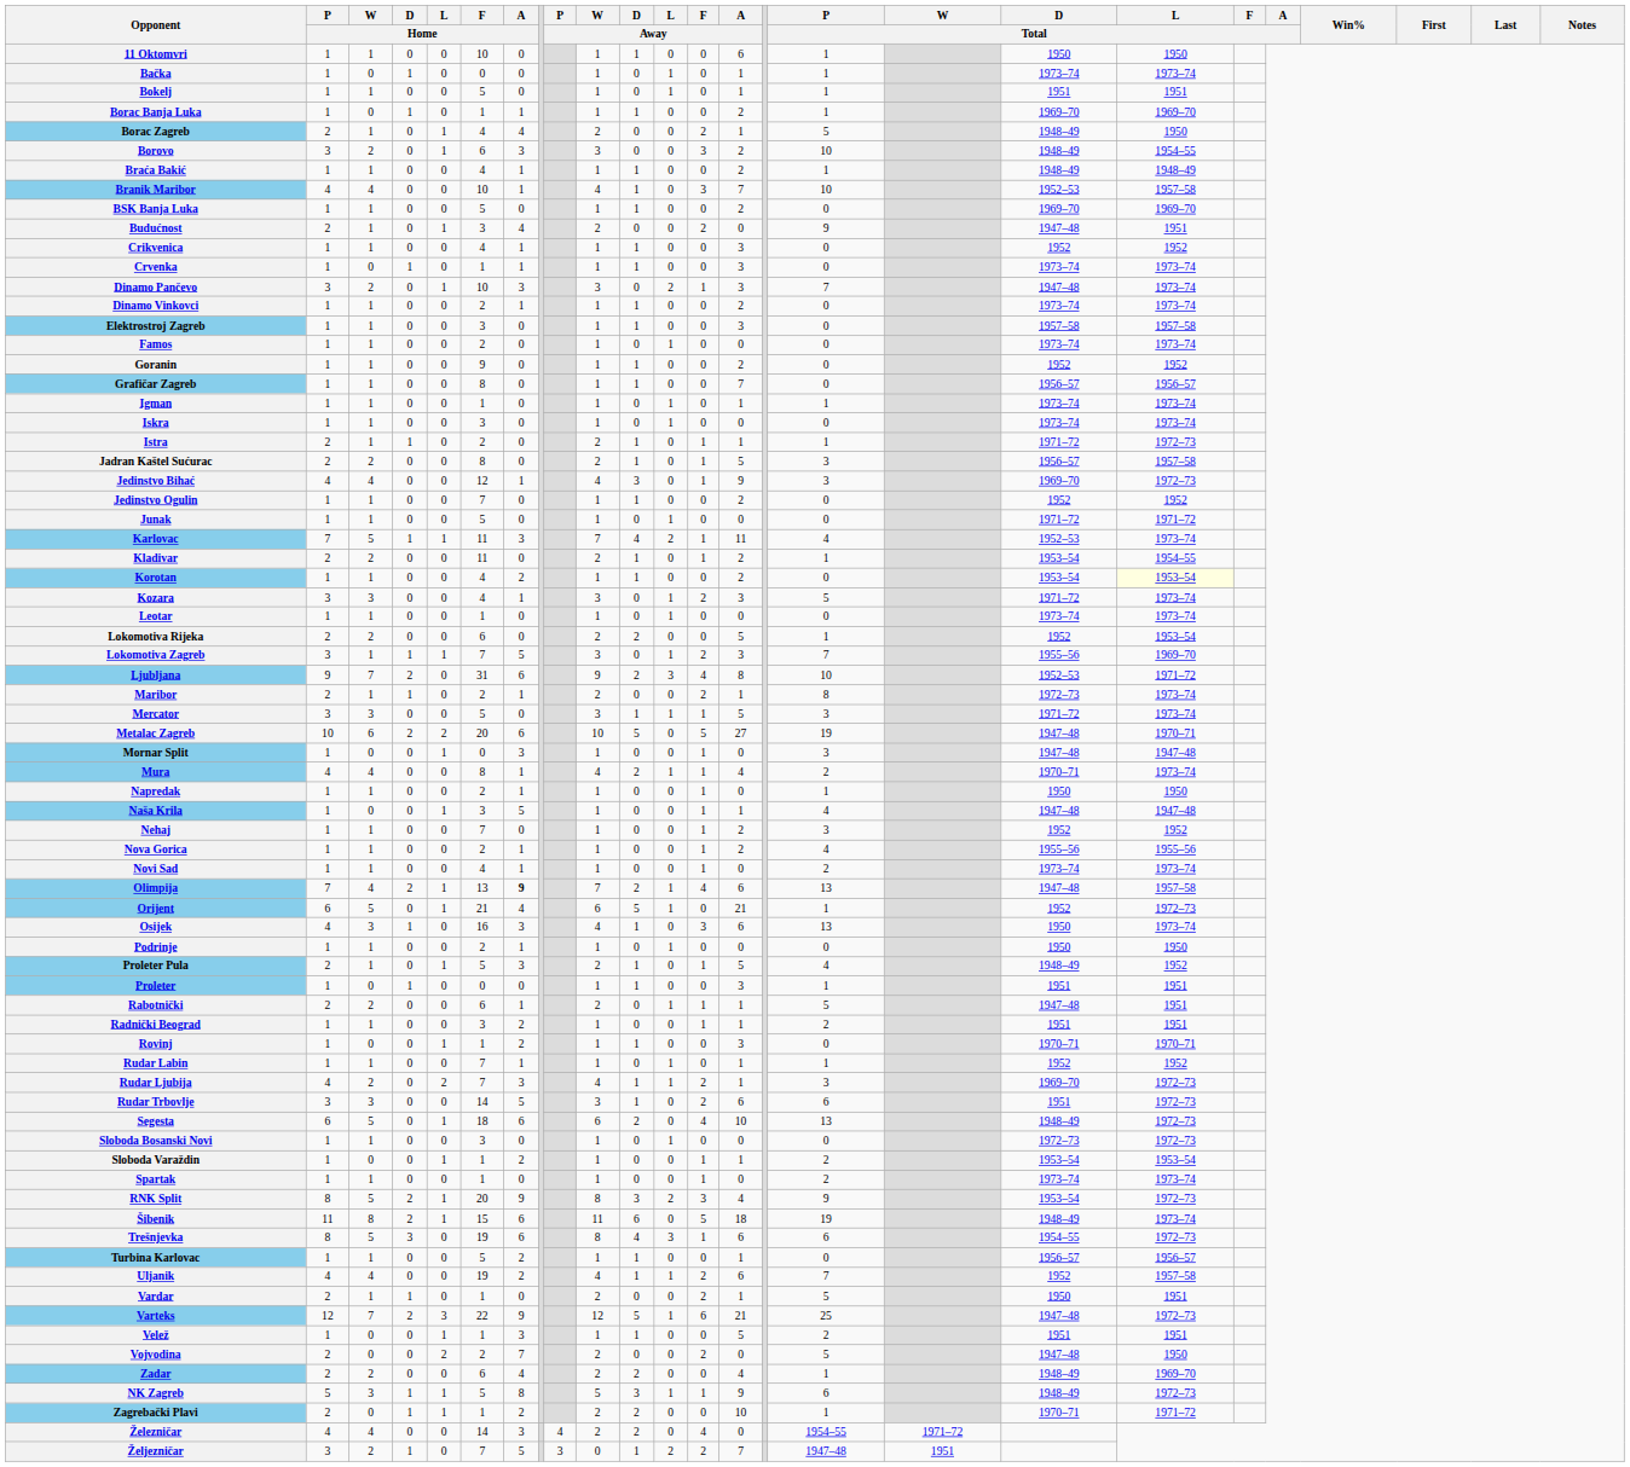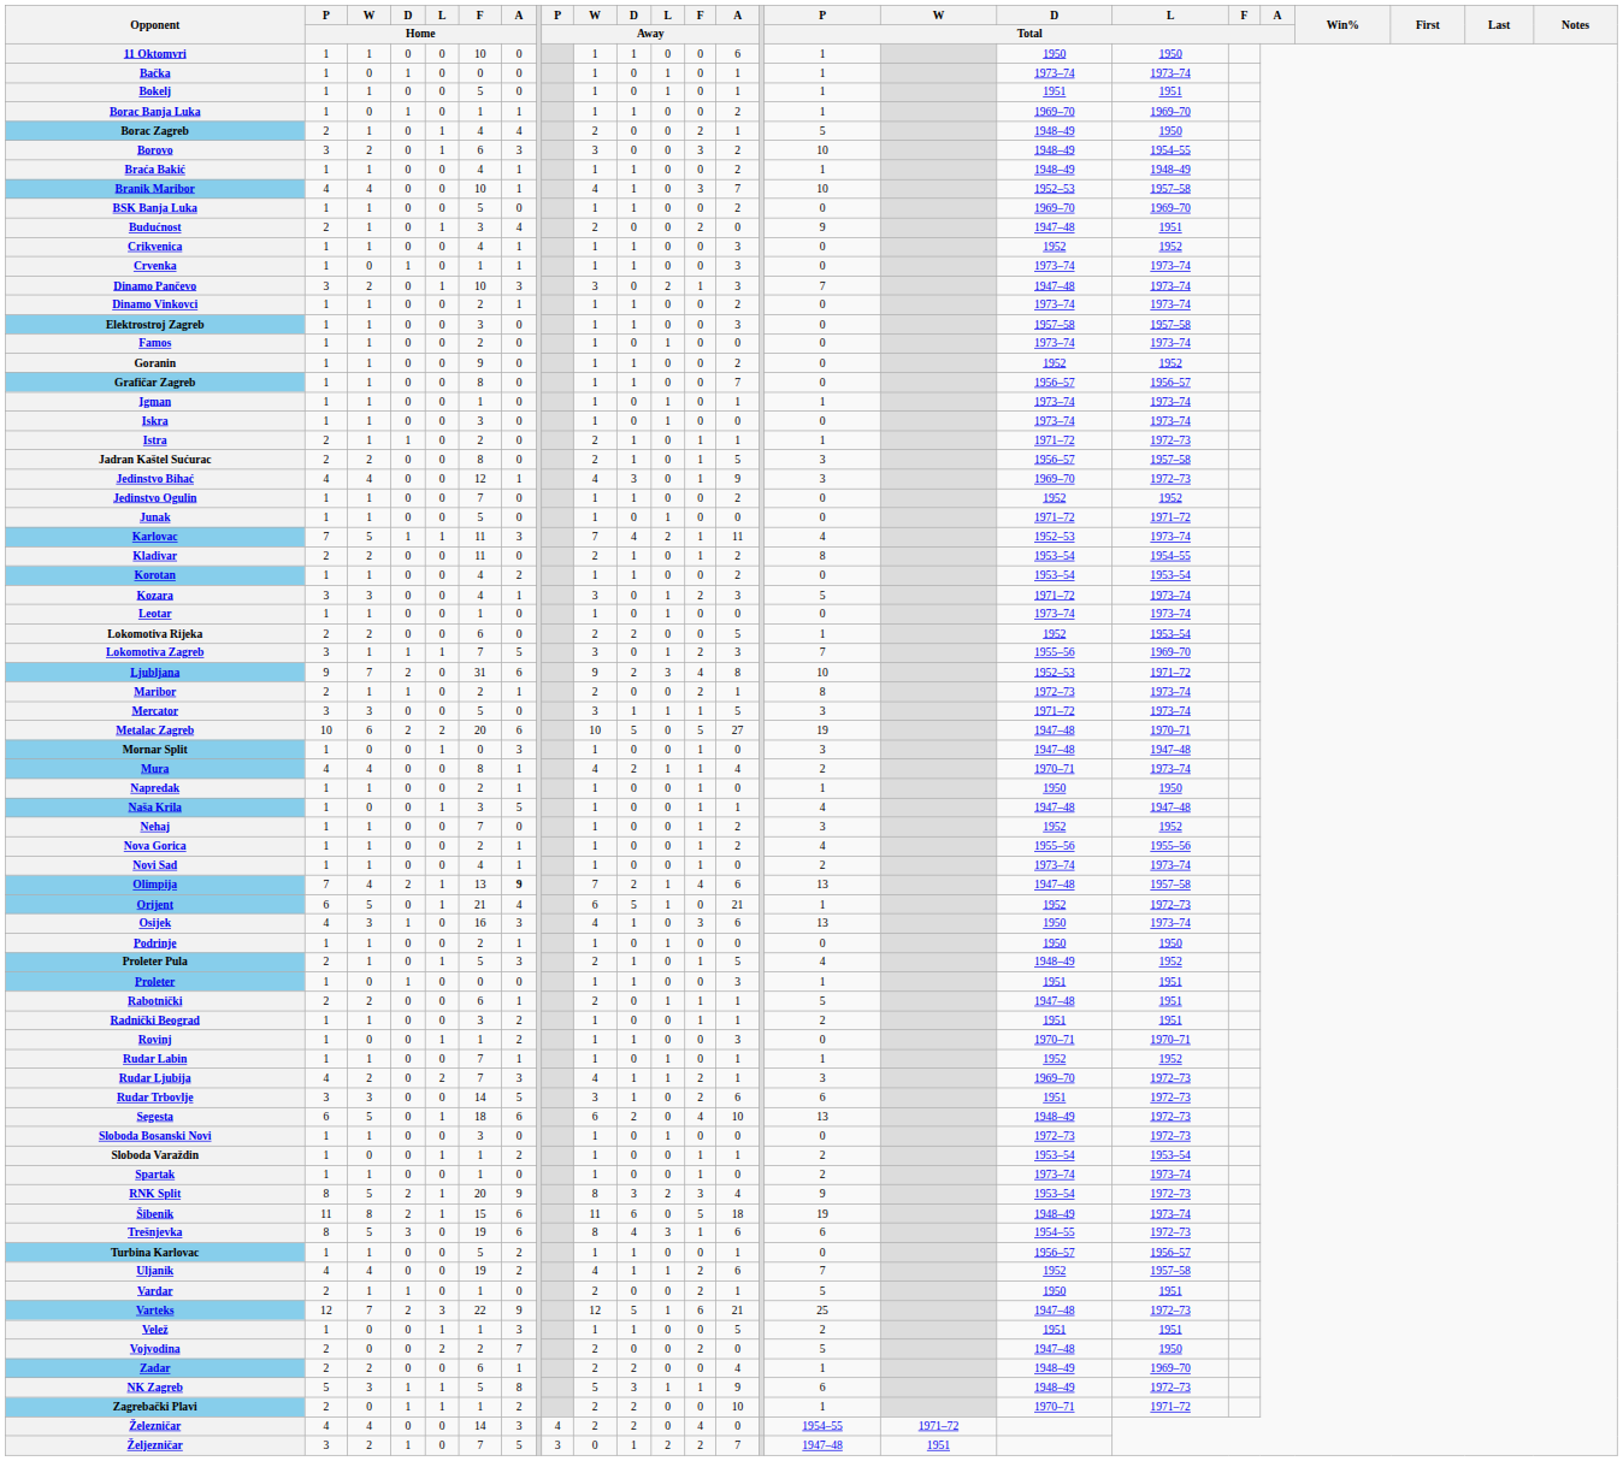Kladivar | P / Total: 1 -> 8
Korotan | L / Total: lightyellow background -> no background
Zadar | A / Home: 4 -> 1
